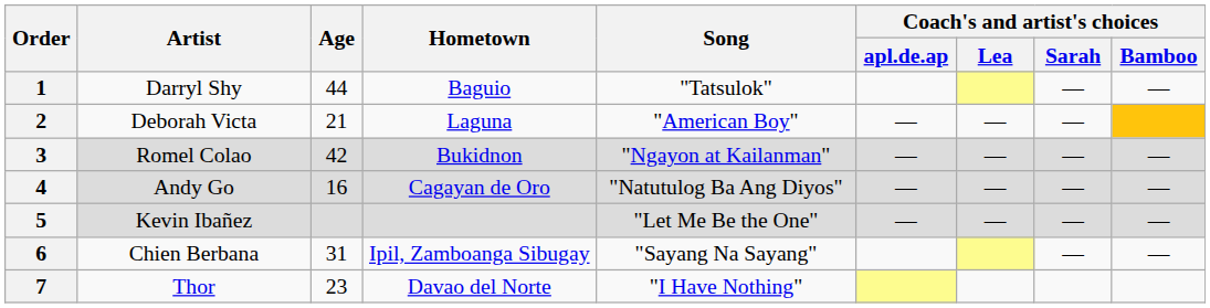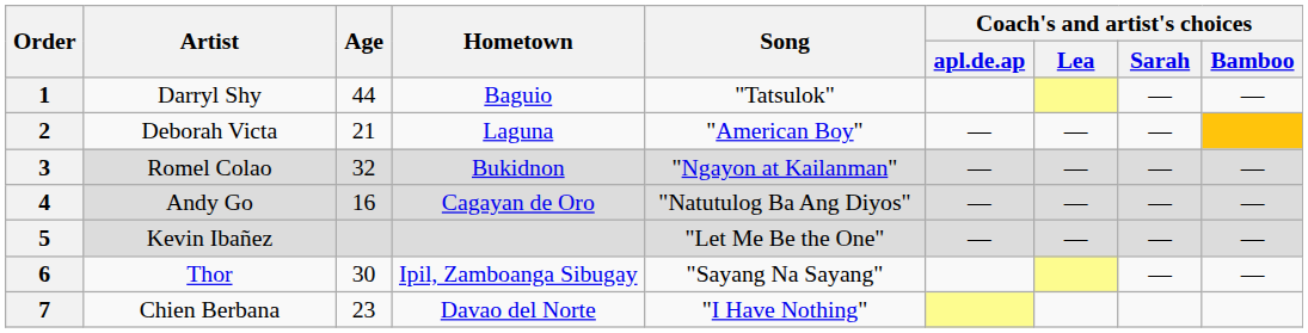3 | Age: 42 -> 32
6 | Artist: Chien Berbana -> Thor
6 | Age: 31 -> 30
7 | Artist: Thor -> Chien Berbana
